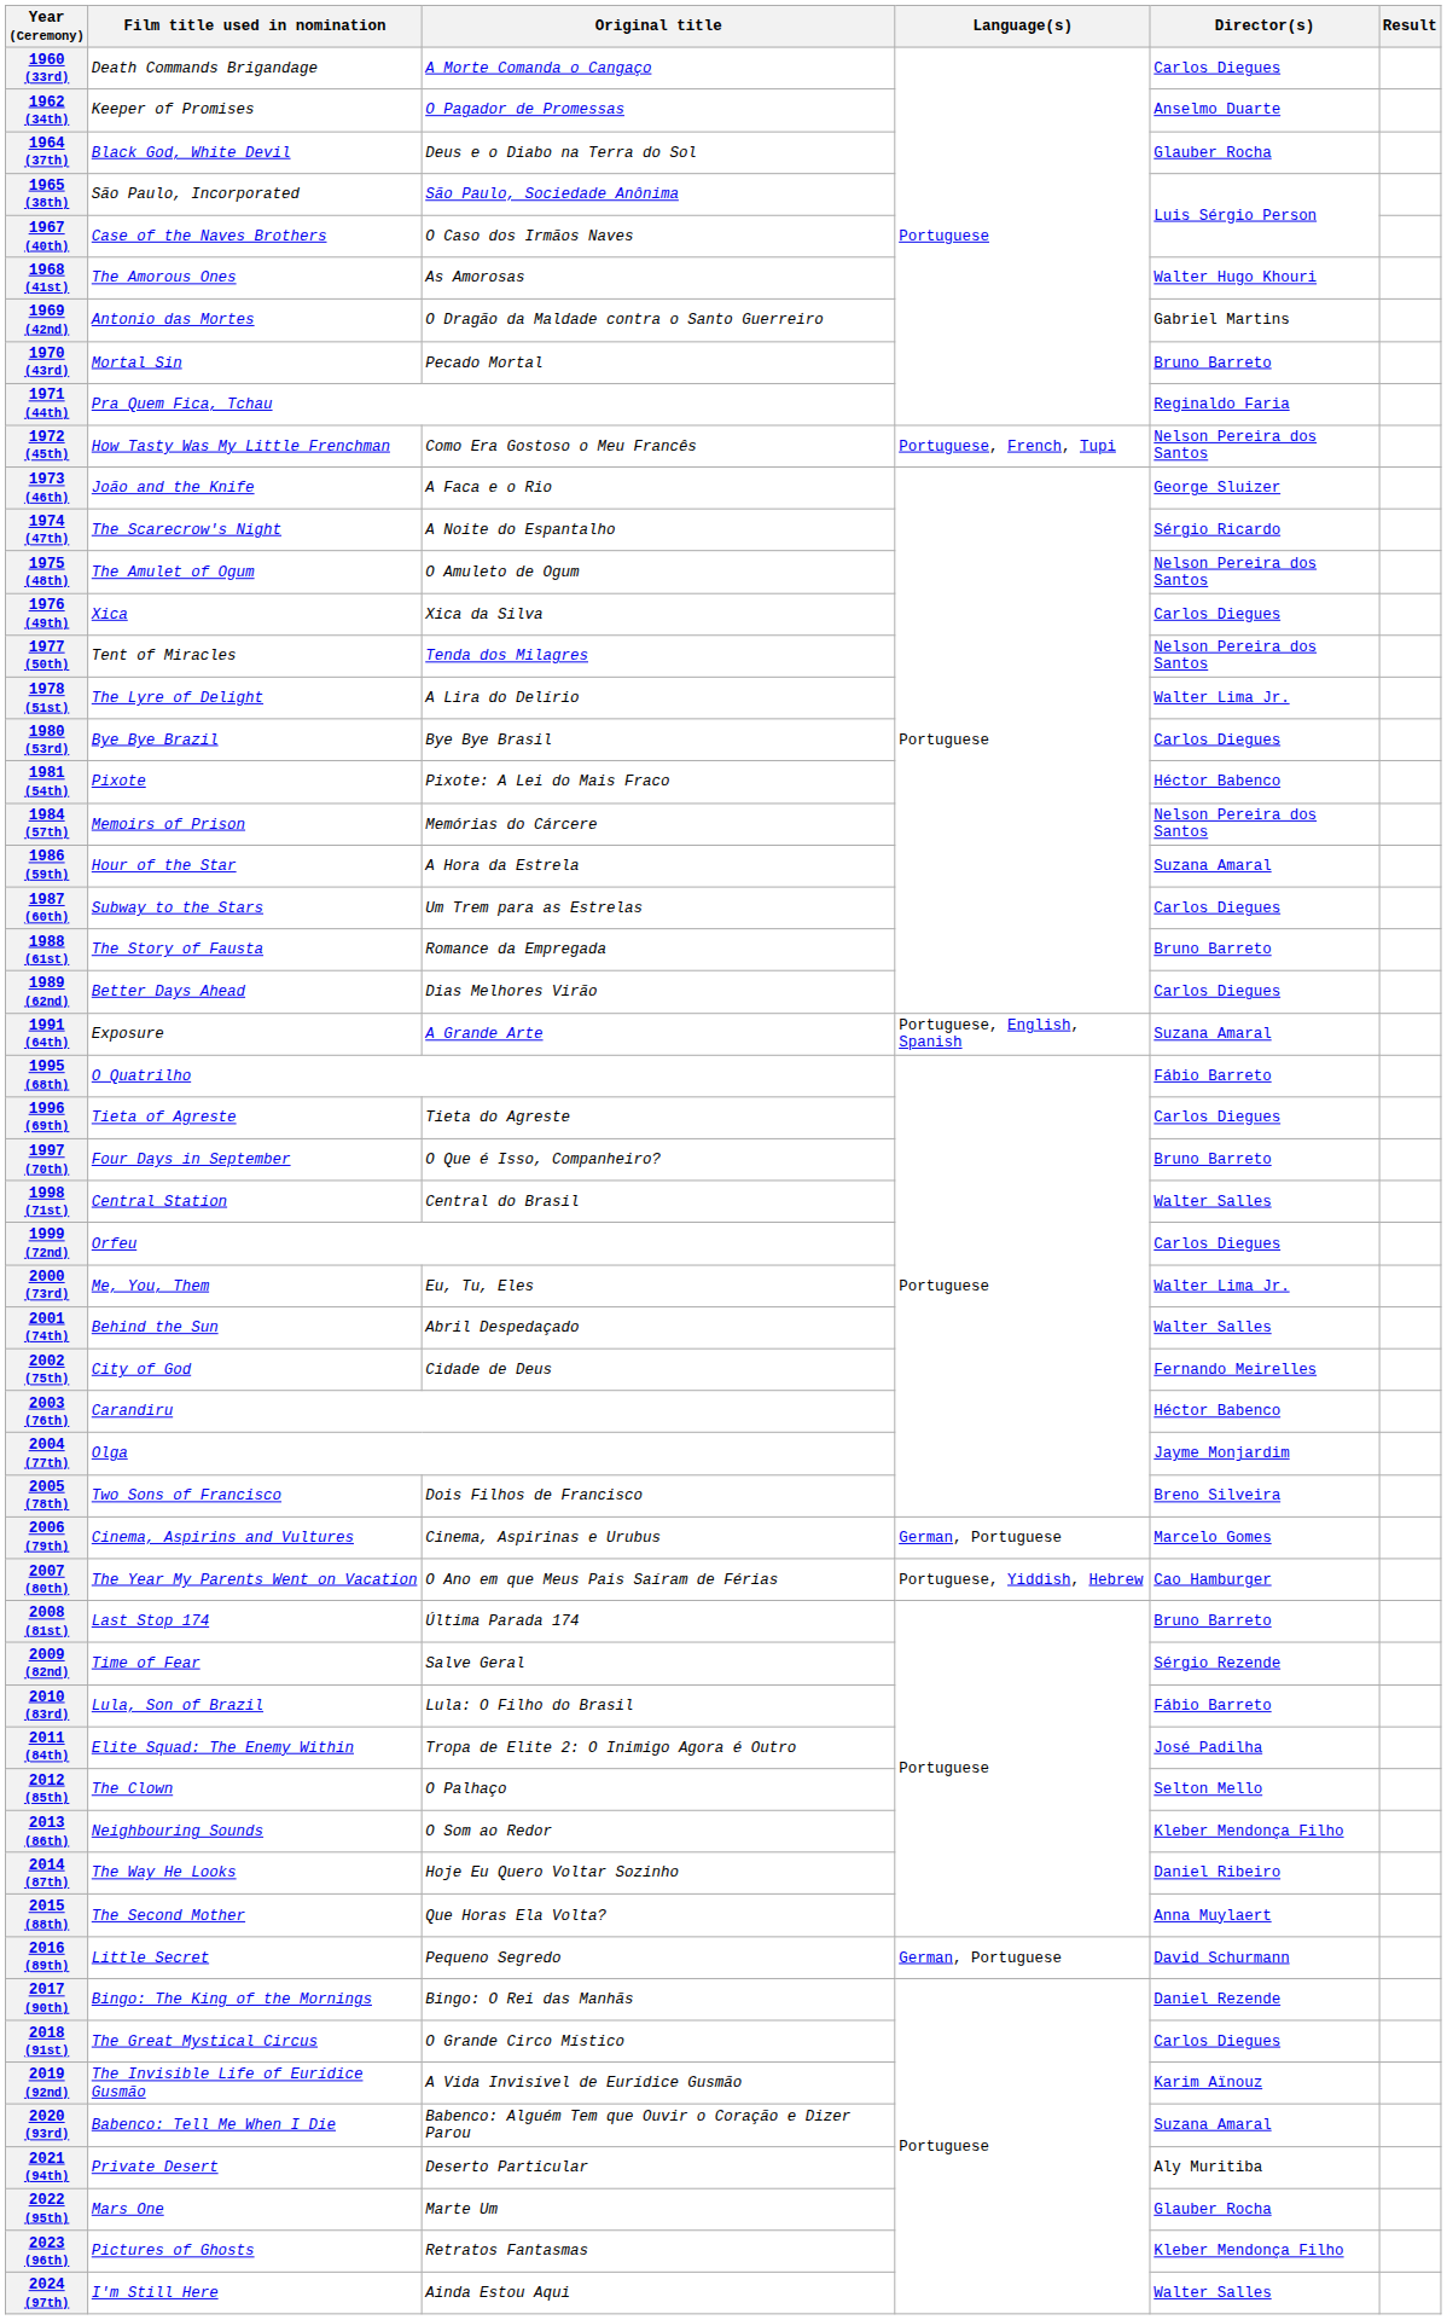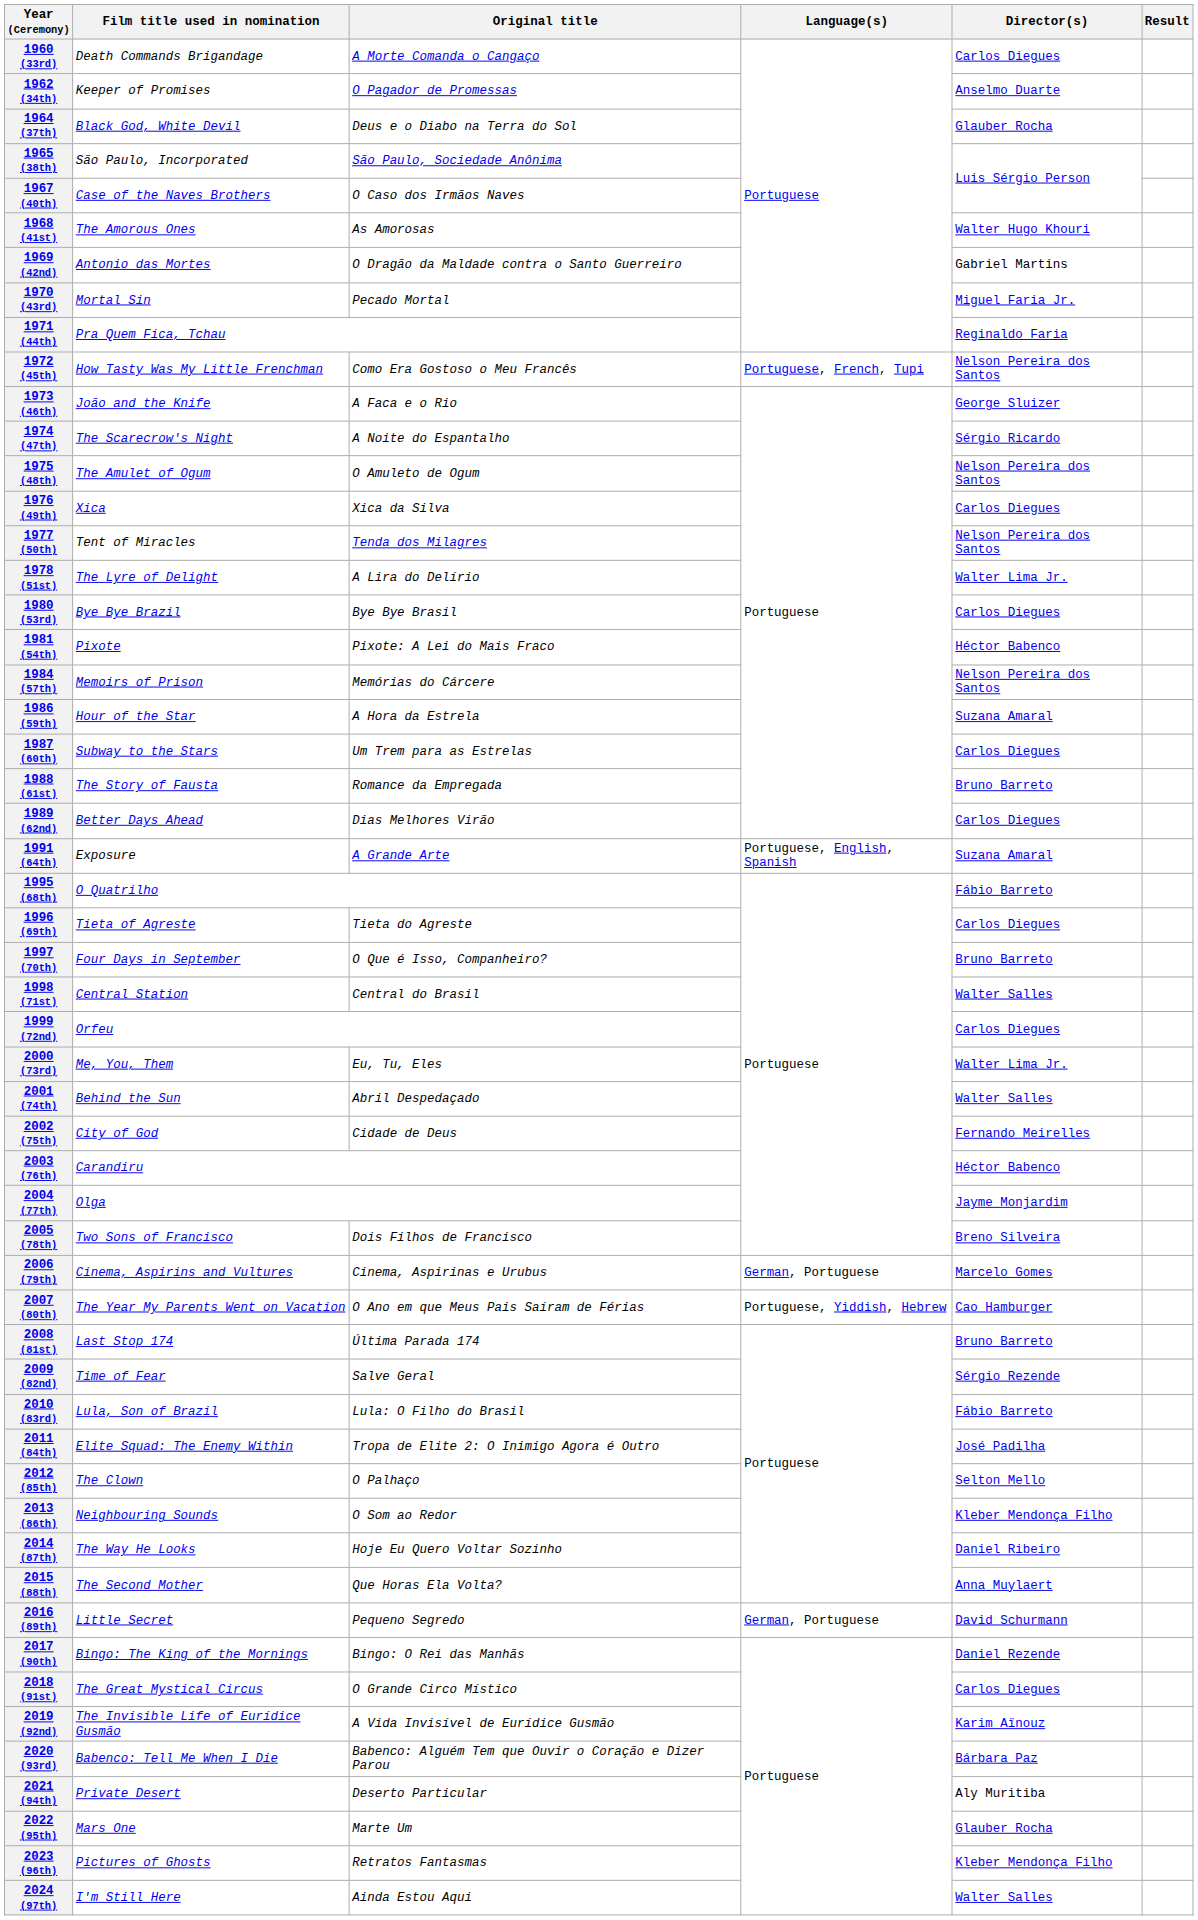1970 (43rd) | Director(s): Bruno Barreto -> Miguel Faria Jr.
2020 (93rd) | Director(s): Suzana Amaral -> Bárbara Paz
